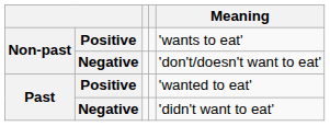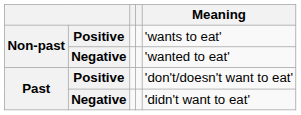Non-past / Negative | Meaning: 'don't/doesn't want to eat' -> 'wanted to eat'
Past / Positive | Meaning: 'wanted to eat' -> 'don't/doesn't want to eat'
